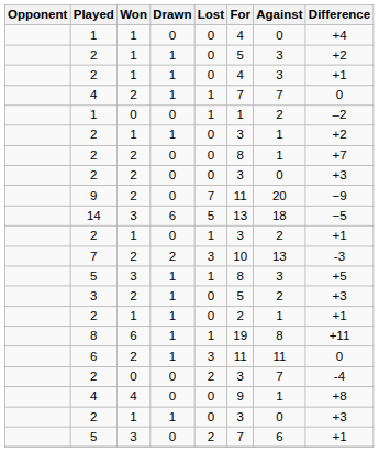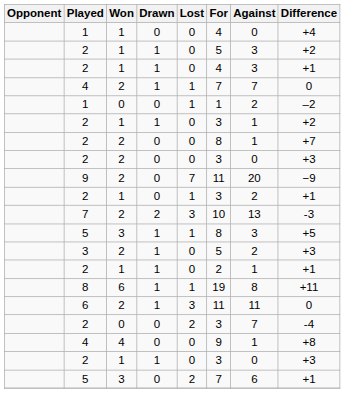- row: 14 | 3 | 6 | 5 | 13 | 18 | −5
